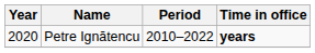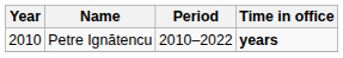Petre Ignătencu | Year: 2020 -> 2010
